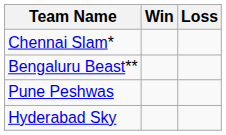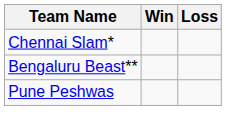- row: Hyderabad Sky
